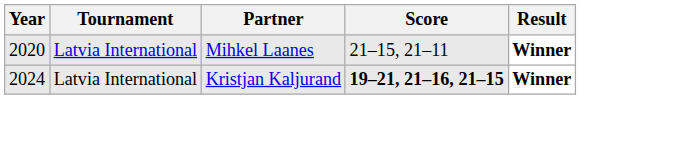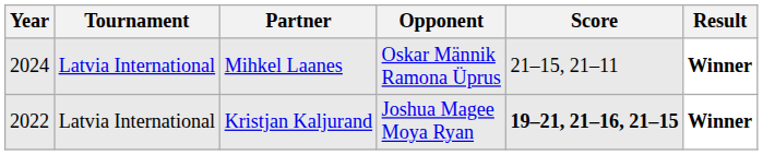+ column: Opponent | Oskar Männik Ramona Üprus | Joshua Magee Moya Ryan
Mihkel Laanes | Year: 2020 -> 2024
Kristjan Kaljurand | Year: 2024 -> 2022
